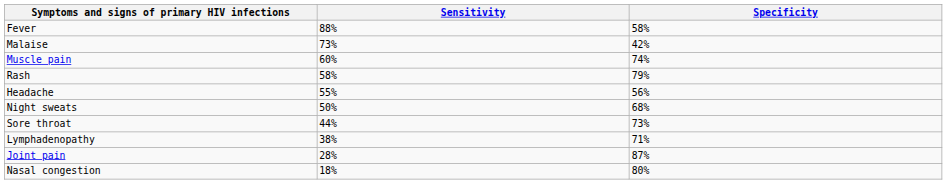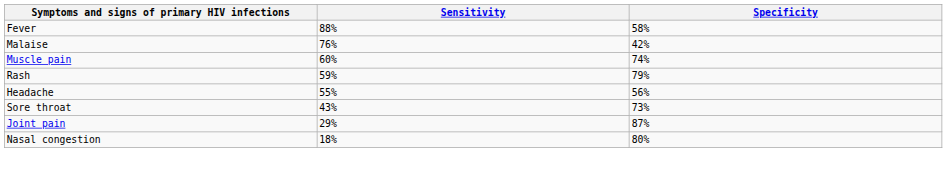Malaise | Sensitivity: 73% -> 76%
Rash | Sensitivity: 58% -> 59%
- row: Night sweats | 50% | 68%
Sore throat | Sensitivity: 44% -> 43%
- row: Lymphadenopathy | 38% | 71%
Joint pain | Sensitivity: 28% -> 29%
